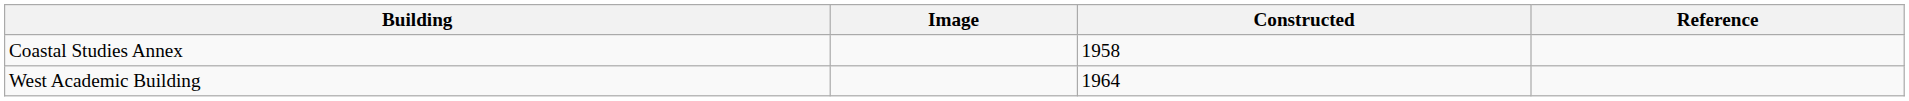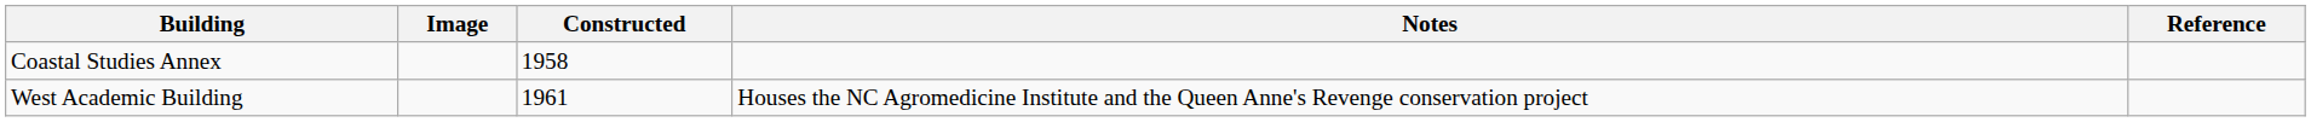+ column: Notes | Houses the NC Agromedicine Institute and the Queen Anne's Revenge conservation project
West Academic Building | Constructed: 1964 -> 1961
